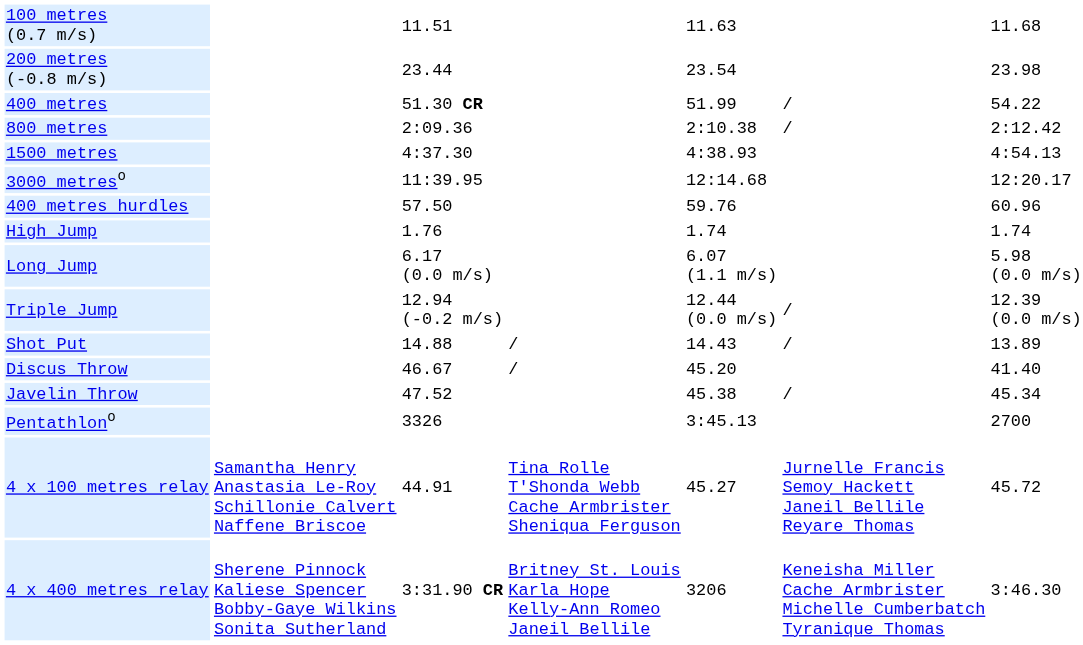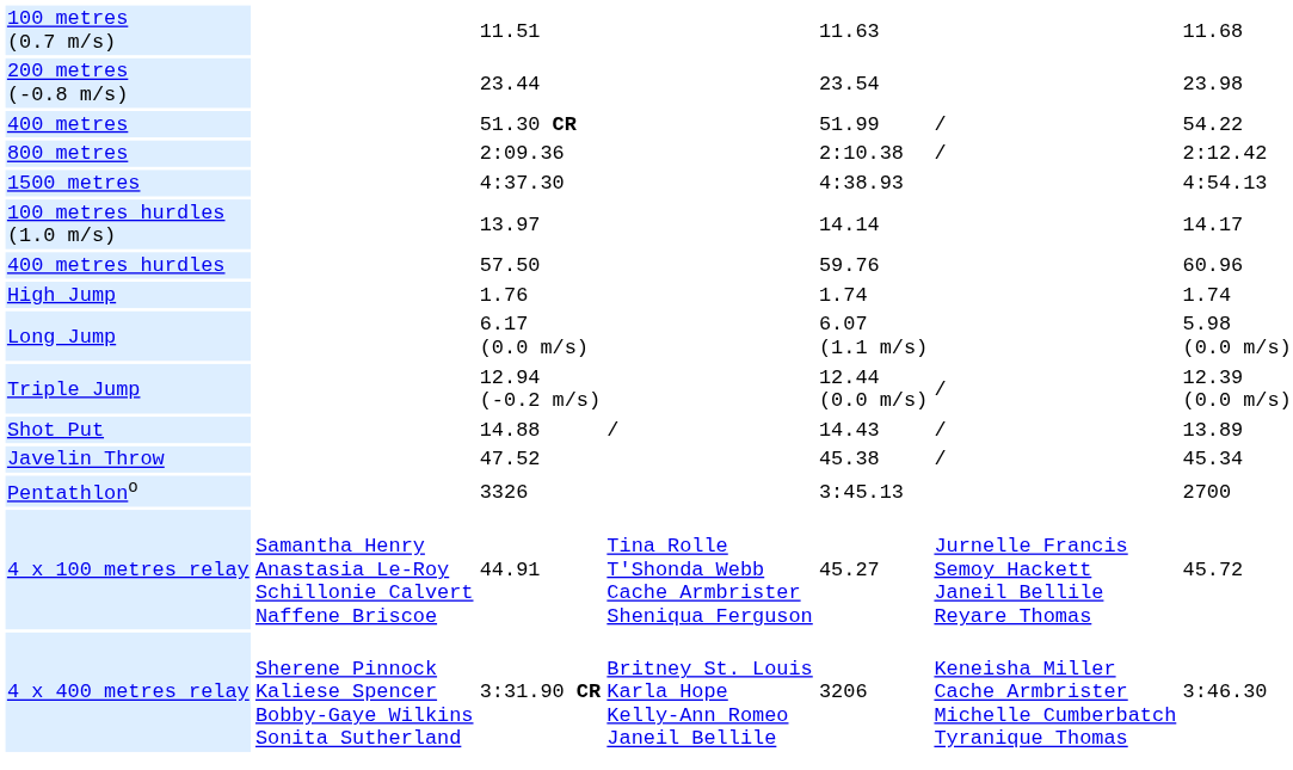- row: 3000 metreso | 11:39.95 | 12:14.68 | 12:20.17
+ row: 100 metres hurdles (1.0 m/s) | 13.97 | 14.14 | 14.17
- row: Discus Throw | 46.67 | / | 45.20 | 41.40
